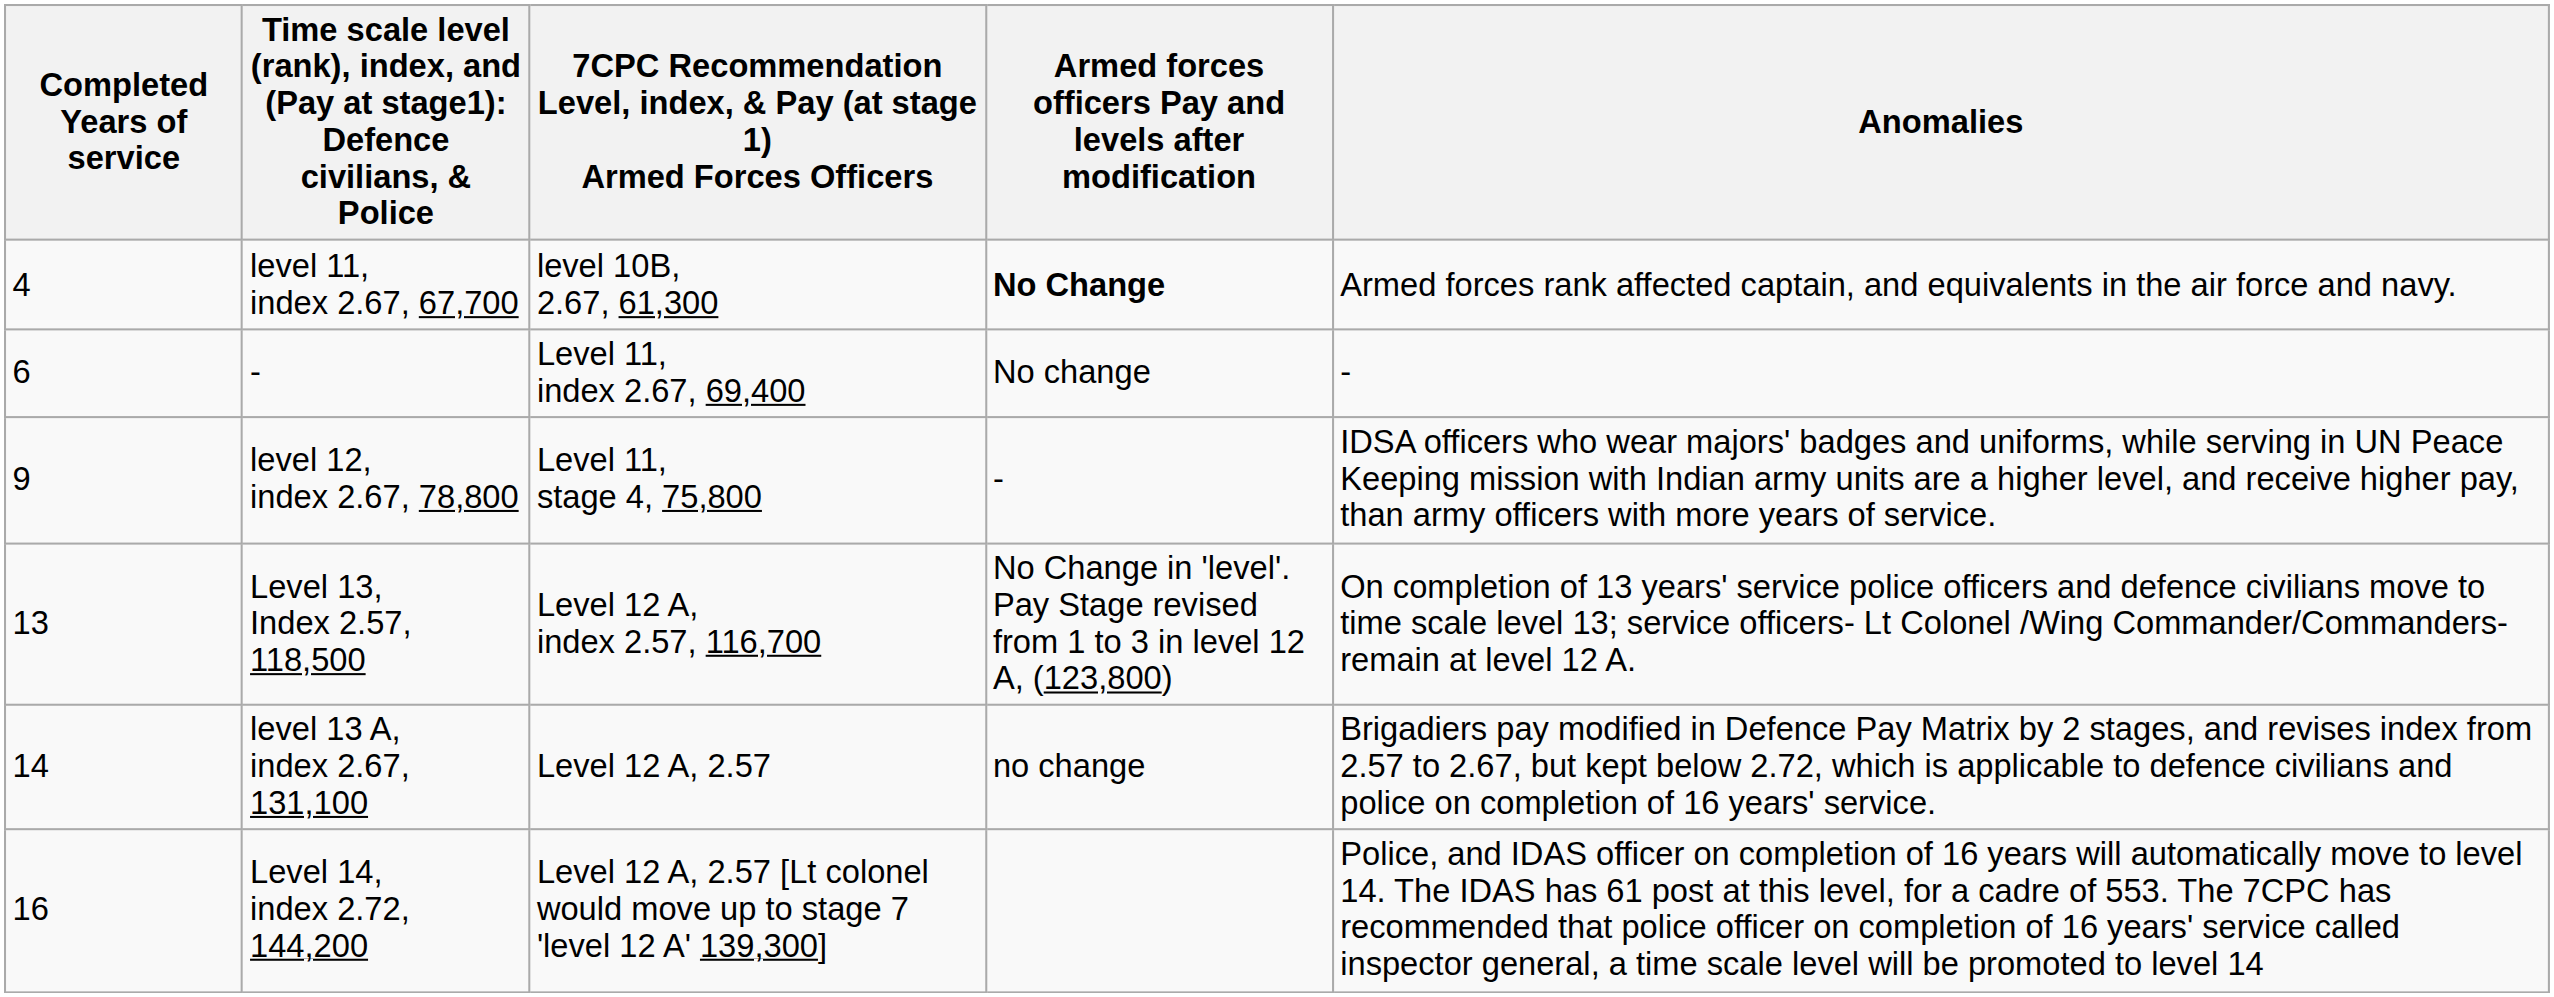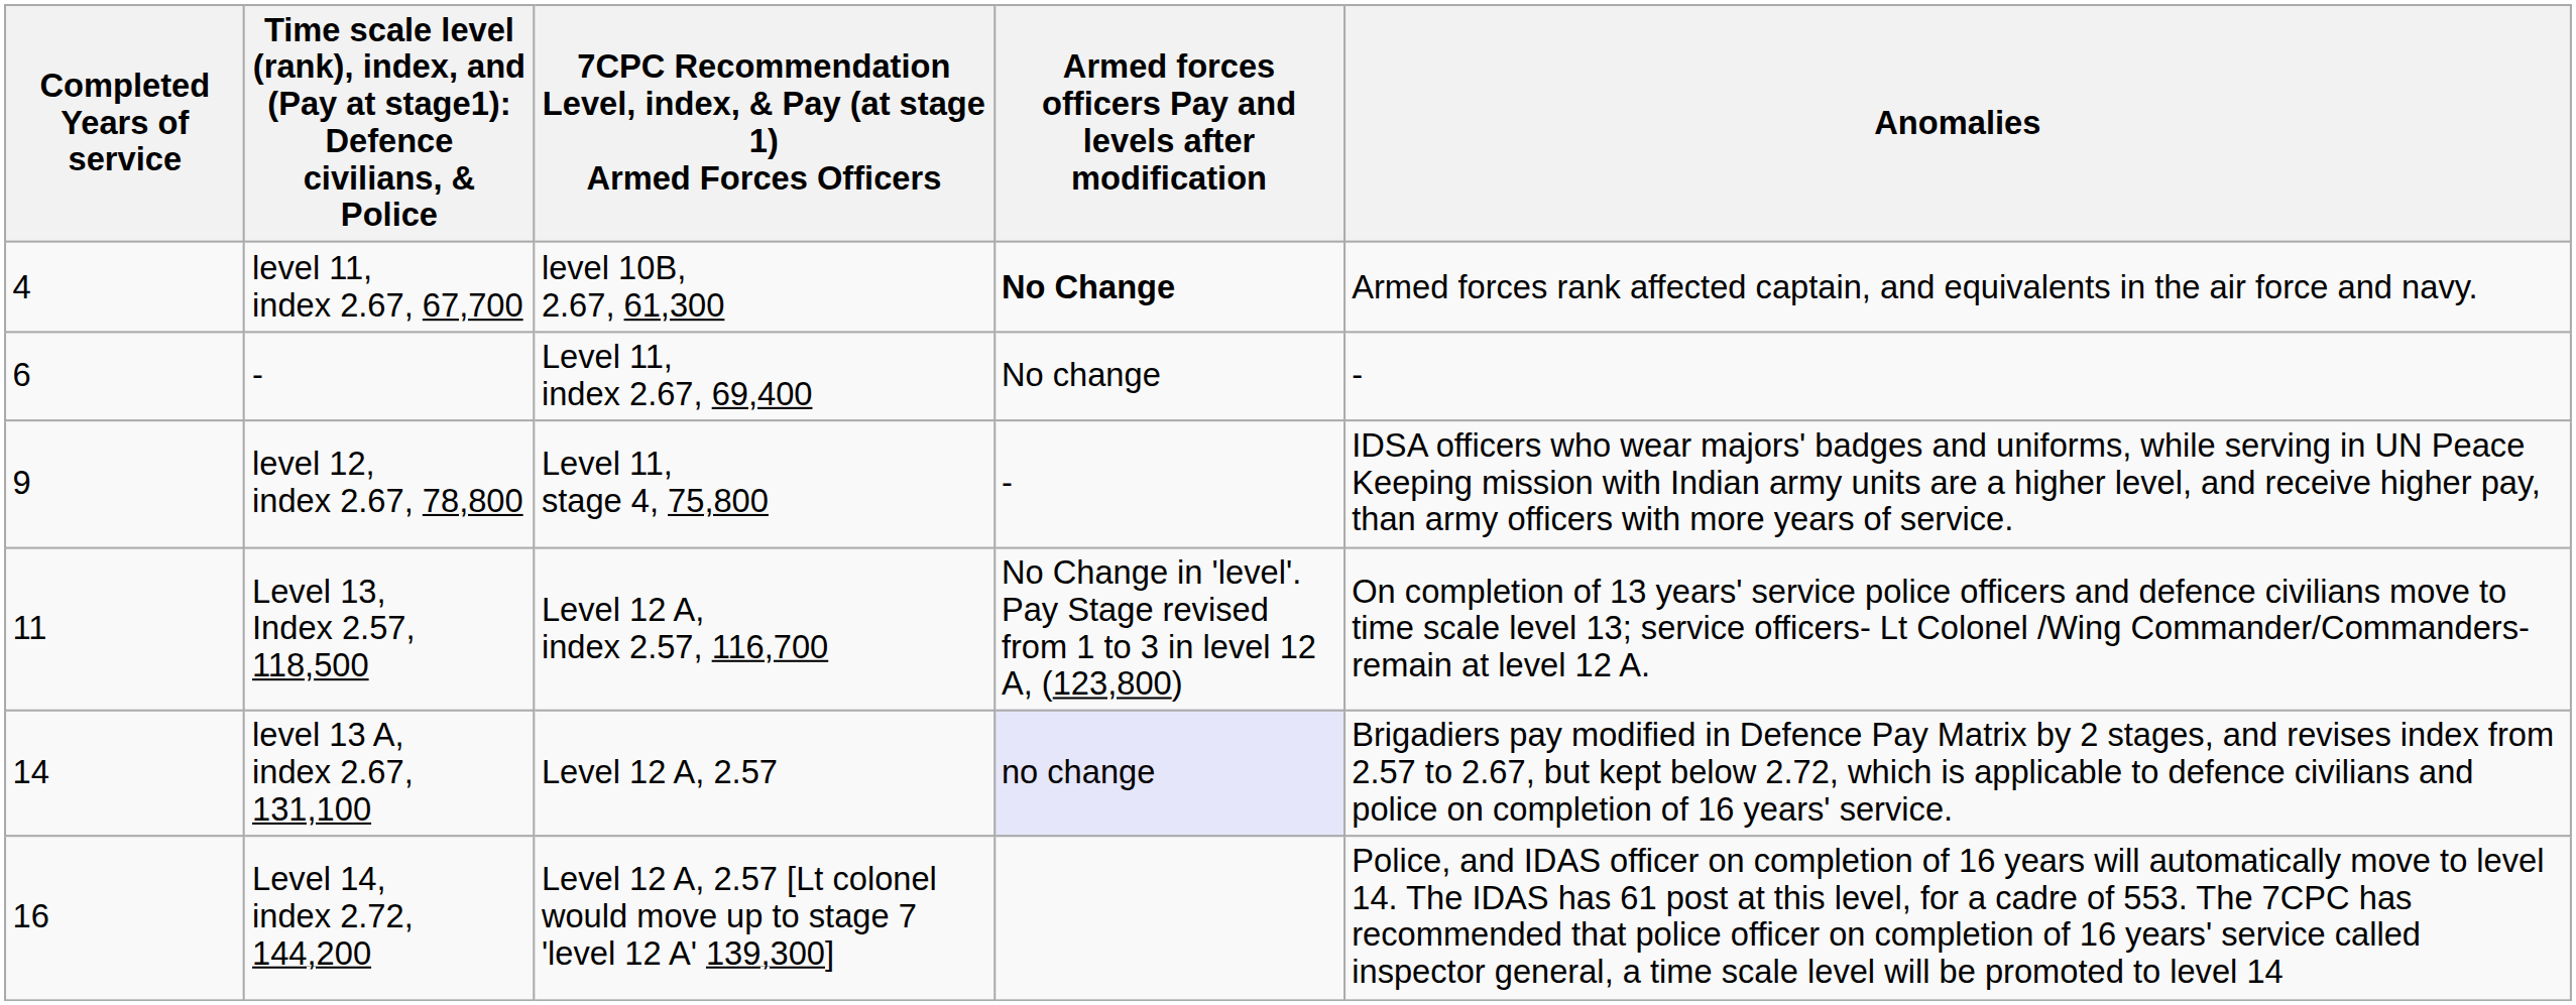Level 13, Index 2.57, 118,500 | Completed Years of service: 13 -> 11
level 13 A, index 2.67, 131,100 | Armed forces officers Pay and levels after modification: no background -> lavender background
